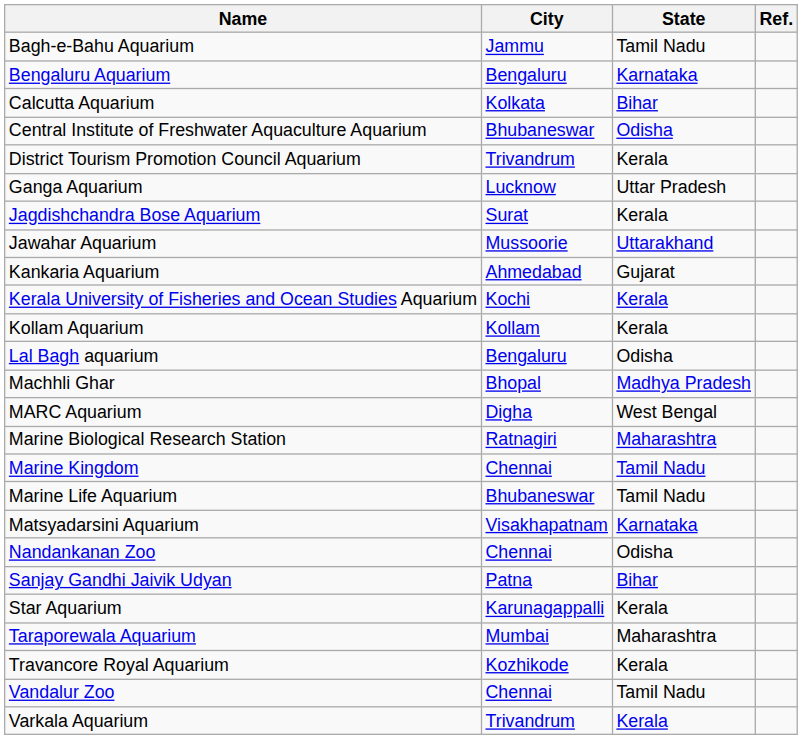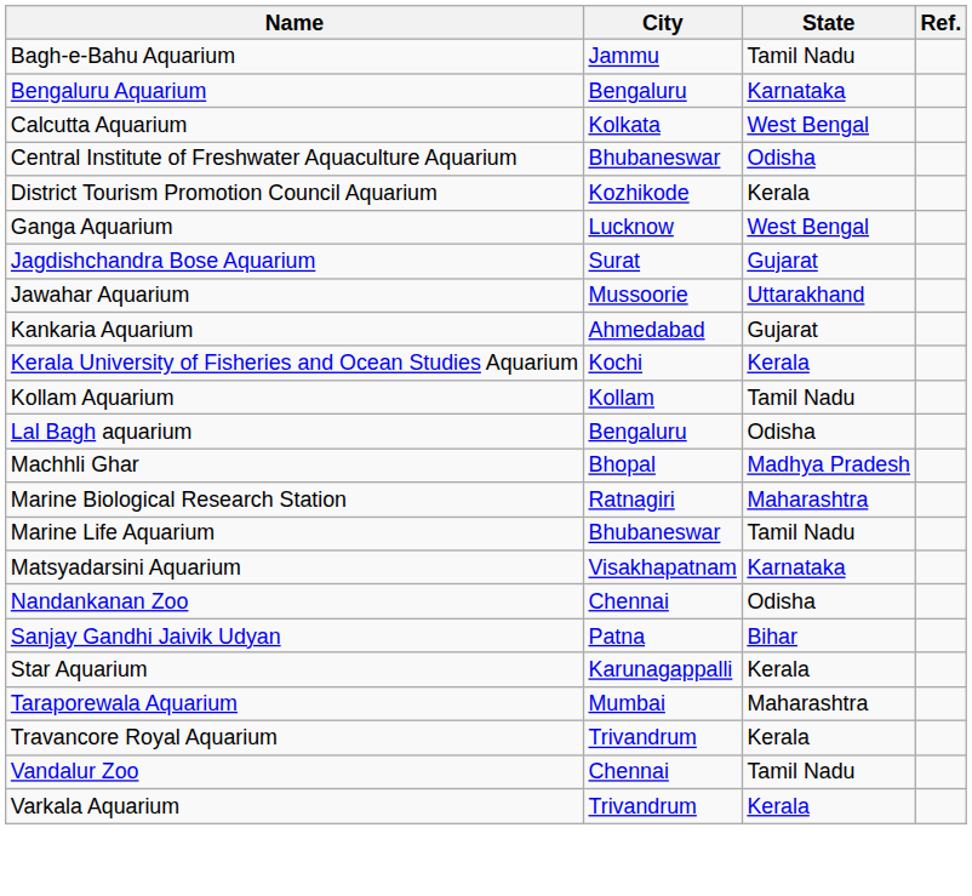Calcutta Aquarium | State: Bihar -> West Bengal
District Tourism Promotion Council Aquarium | City: Trivandrum -> Kozhikode
Ganga Aquarium | State: Uttar Pradesh -> West Bengal
Jagdishchandra Bose Aquarium | State: Kerala -> Gujarat
Kollam Aquarium | State: Kerala -> Tamil Nadu
- row: MARC Aquarium | Digha | West Bengal
- row: Marine Kingdom | Chennai | Tamil Nadu
Travancore Royal Aquarium | City: Kozhikode -> Trivandrum
